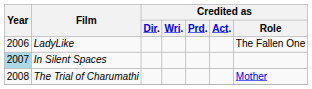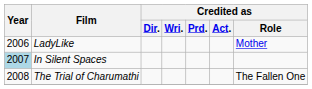LadyLike | Credited as / Role: The Fallen One -> Mother
The Trial of Charumathi | Credited as / Role: Mother -> The Fallen One
